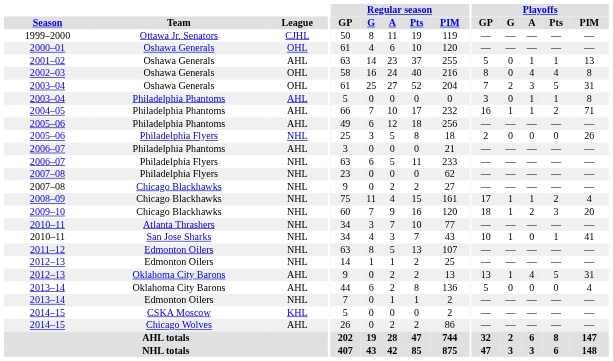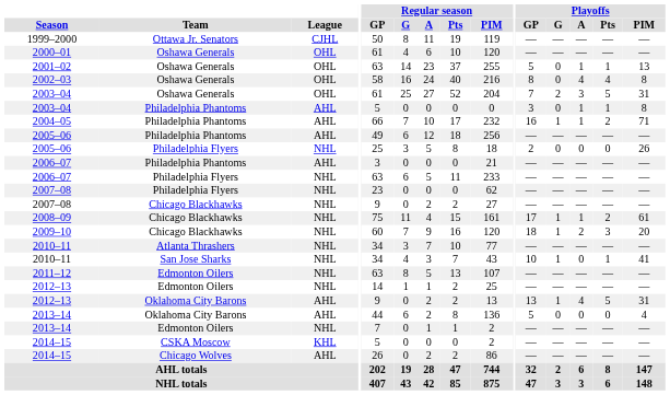2001–02 | League: AHL -> OHL
2008–09 | Playoffs / PIM: 4 -> 61
